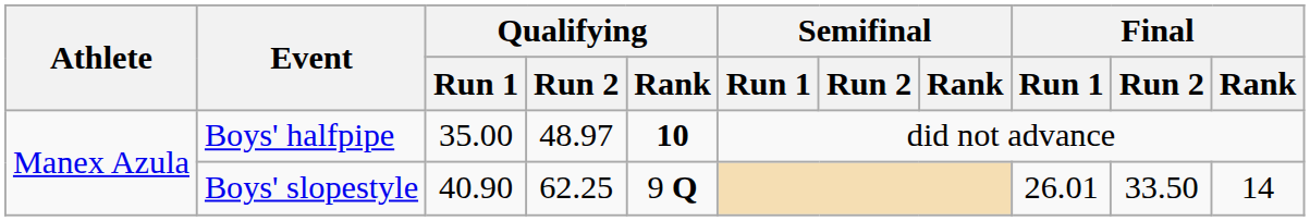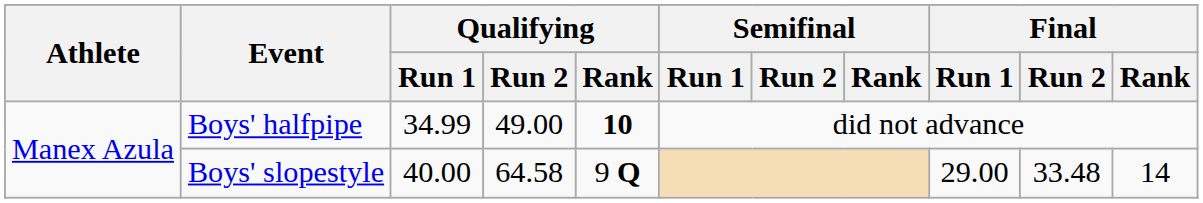Boys' halfpipe | Qualifying / Run 1: 35.00 -> 34.99
Boys' halfpipe | Qualifying / Run 2: 48.97 -> 49.00
Boys' slopestyle | Qualifying / Run 1: 40.90 -> 40.00
Boys' slopestyle | Qualifying / Run 2: 62.25 -> 64.58
Boys' slopestyle | Final / Run 1: 26.01 -> 29.00
Boys' slopestyle | Final / Run 2: 33.50 -> 33.48
